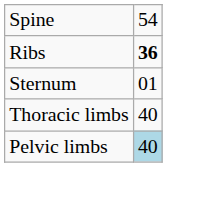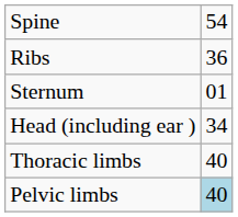Ribs | column 2: bold -> normal
+ row: Head (including ear ) | 34
